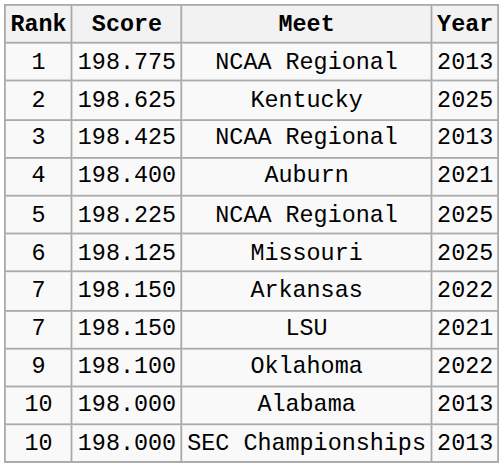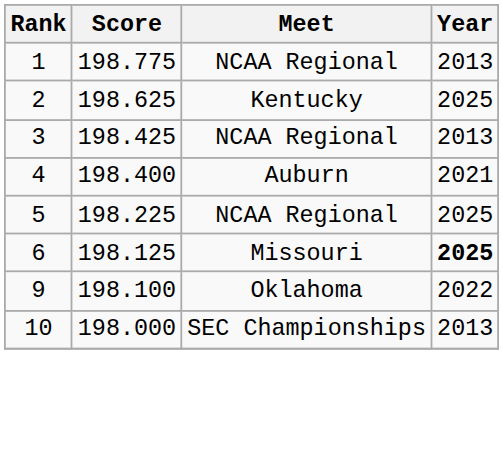6 | Year: normal -> bold
- row: 7 | 198.150 | Arkansas | 2022
- row: 7 | 198.150 | LSU | 2021
- row: 10 | 198.000 | Alabama | 2013
